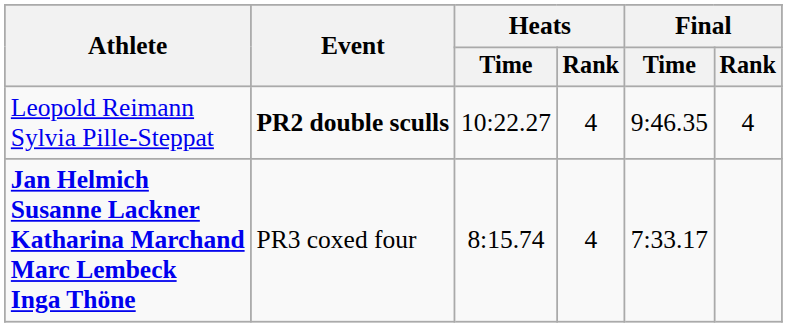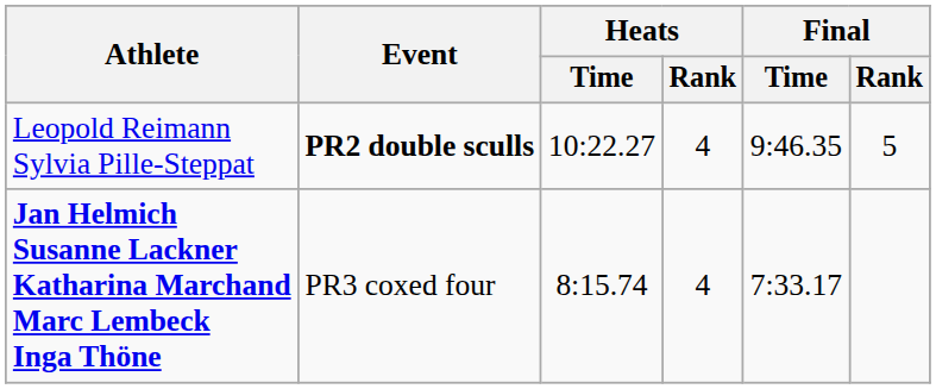Leopold Reimann Sylvia Pille-Steppat | Final / Rank: 4 -> 5
